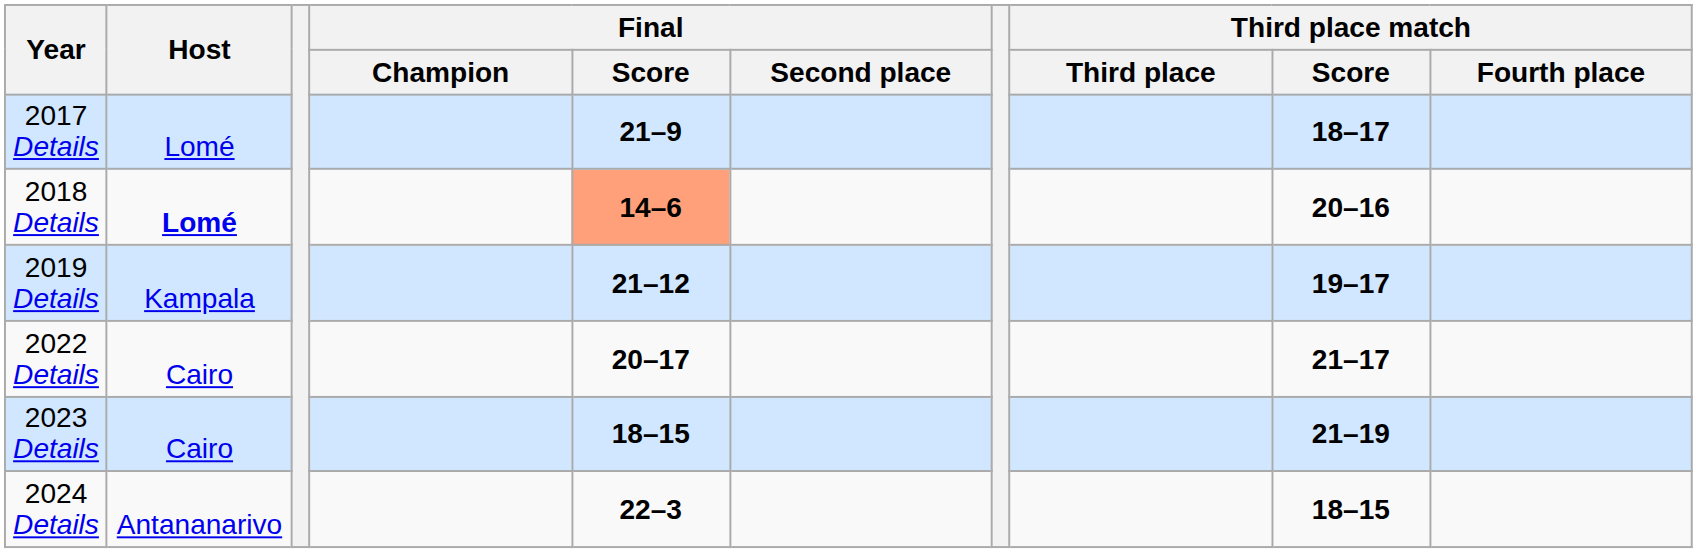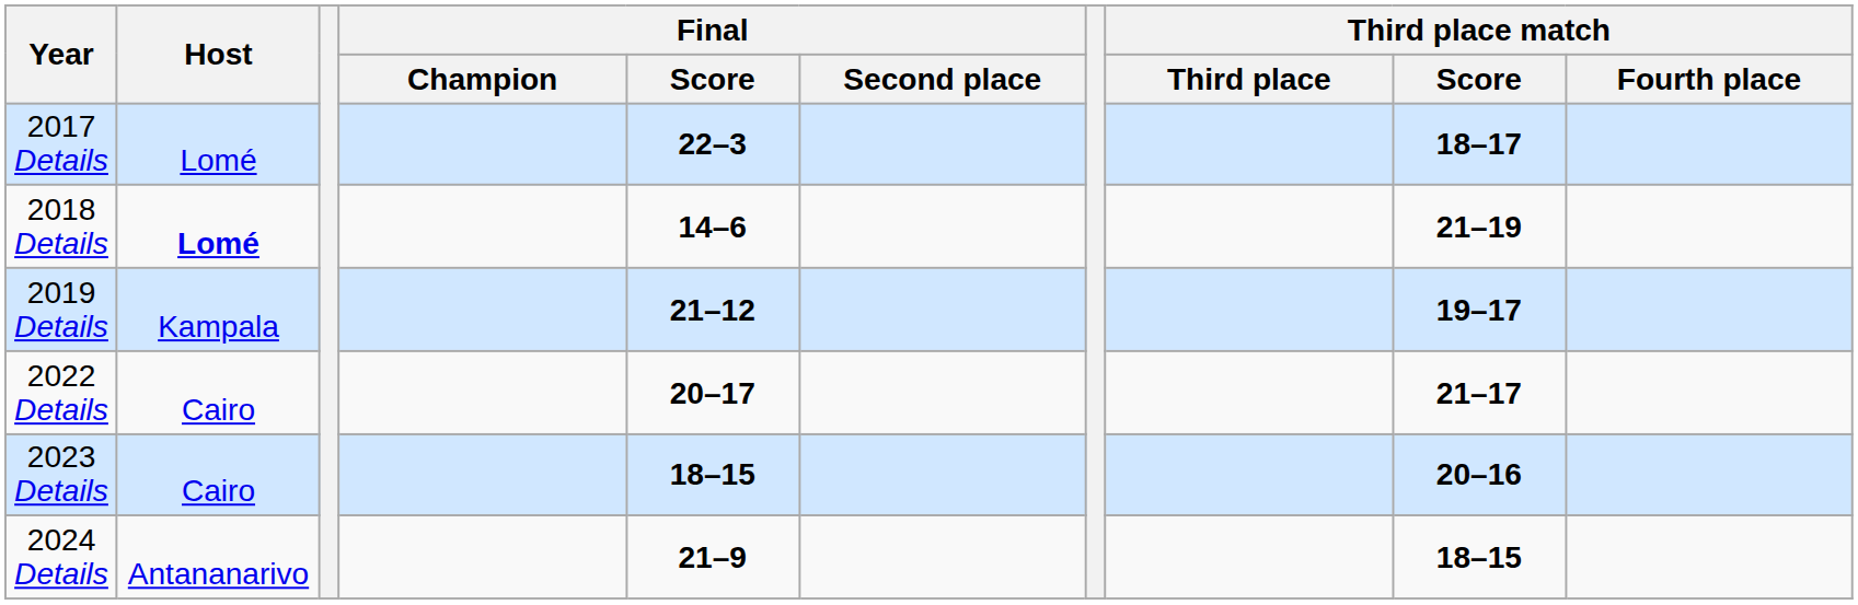2017 Details | Final / Score: 21–9 -> 22–3
2018 Details | Final / Score: lightsalmon background -> no background
2018 Details | Third place match / Score: 20–16 -> 21–19
2023 Details | Third place match / Score: 21–19 -> 20–16
2024 Details | Final / Score: 22–3 -> 21–9
